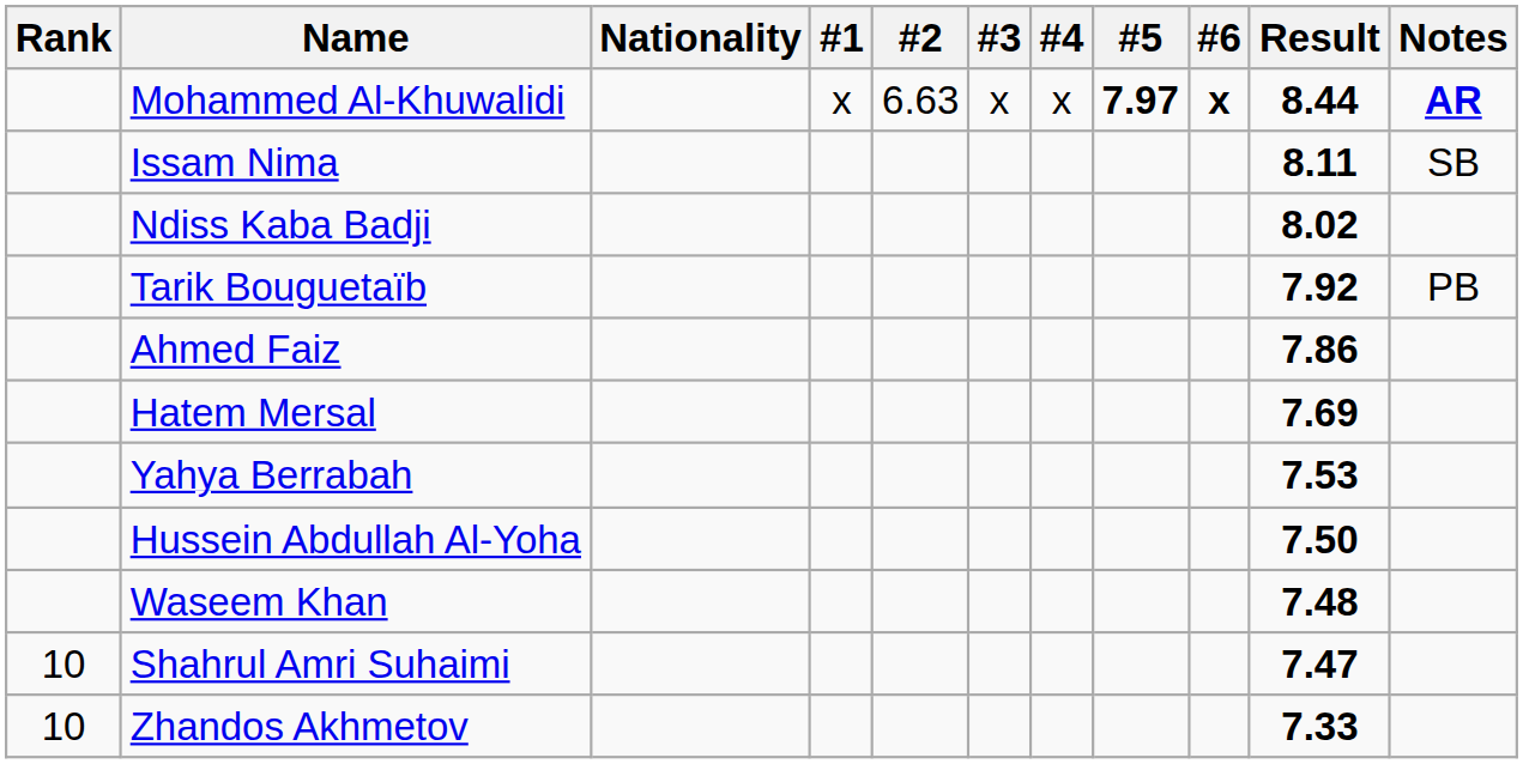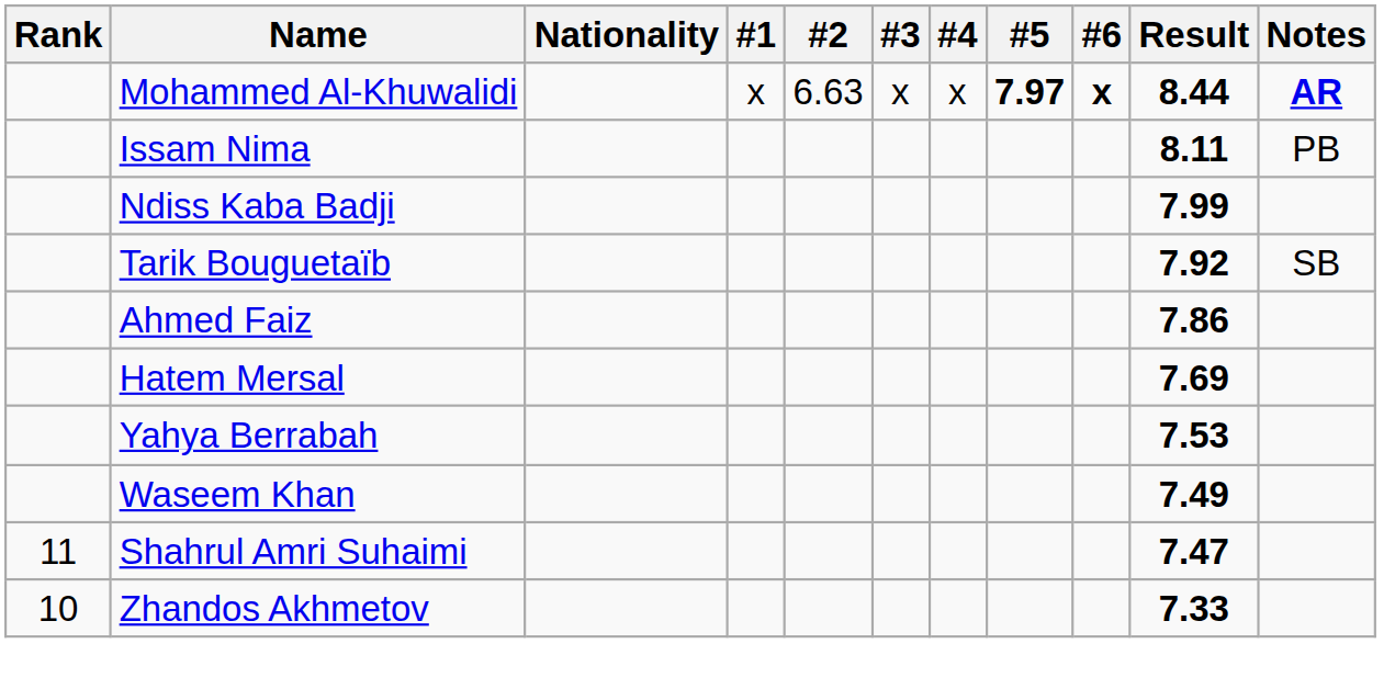Issam Nima | Notes: SB -> PB
Ndiss Kaba Badji | Result: 8.02 -> 7.99
Tarik Bouguetaïb | Notes: PB -> SB
- row: Hussein Abdullah Al-Yoha | 7.50
Waseem Khan | Result: 7.48 -> 7.49
Shahrul Amri Suhaimi | Rank: 10 -> 11
